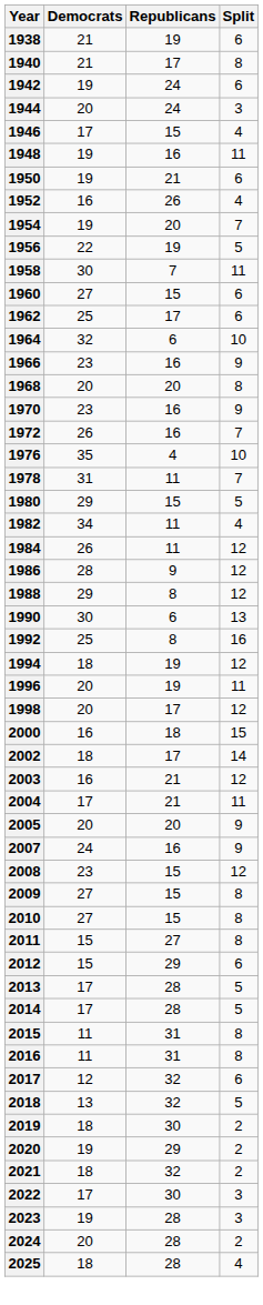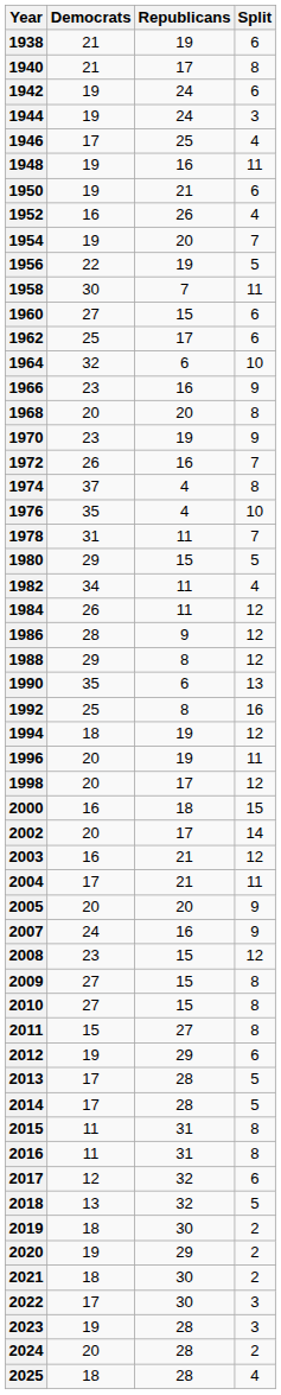1944 | Democrats: 20 -> 19
1946 | Republicans: 15 -> 25
1970 | Republicans: 16 -> 19
+ row: 1974 | 37 | 4 | 8
1990 | Democrats: 30 -> 35
2002 | Democrats: 18 -> 20
2012 | Democrats: 15 -> 19
2021 | Republicans: 32 -> 30
